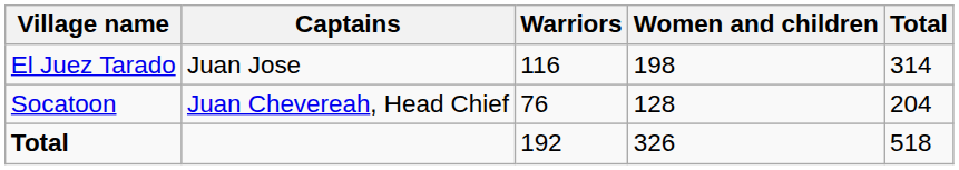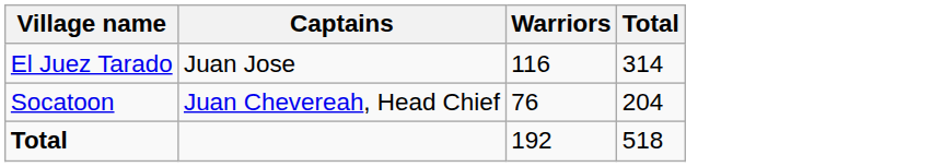- column: Women and children | 198 | 128 | 326
